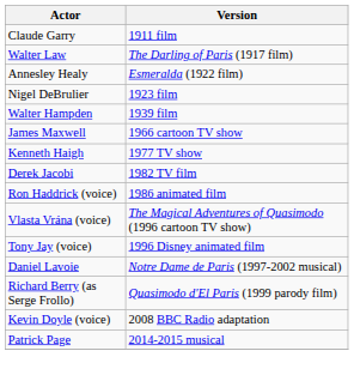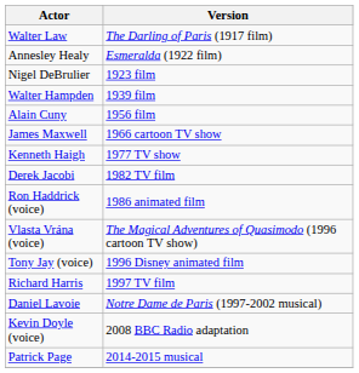- row: Claude Garry | 1911 film
+ row: Alain Cuny | 1956 film
+ row: Richard Harris | 1997 TV film
- row: Richard Berry (as Serge Frollo) | Quasimodo d'El Paris (1999 parody film)
